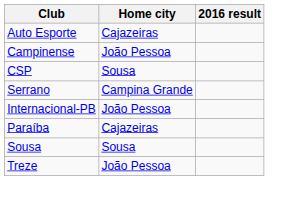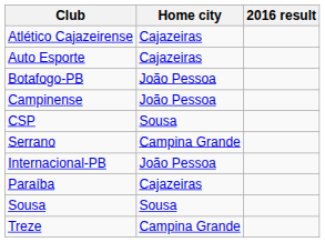+ row: Atlético Cajazeirense | Cajazeiras
+ row: Botafogo-PB | João Pessoa
Treze | Home city: João Pessoa -> Campina Grande
